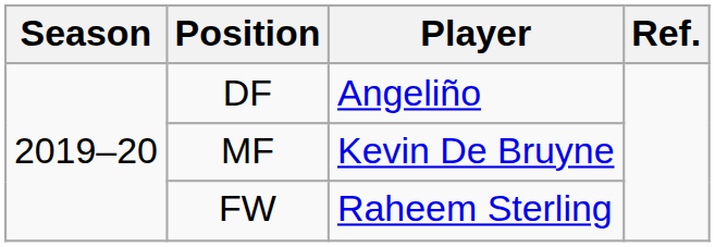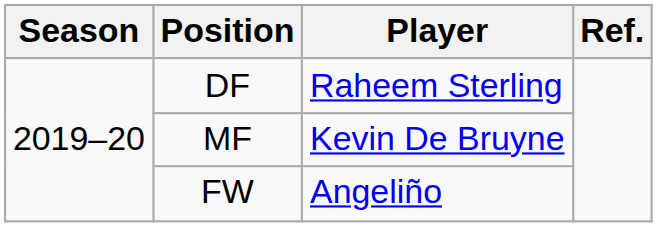DF | Player: Angeliño -> Raheem Sterling
FW | Player: Raheem Sterling -> Angeliño
